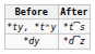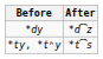rows swapped: *ty, *tʰy <-> *dy
